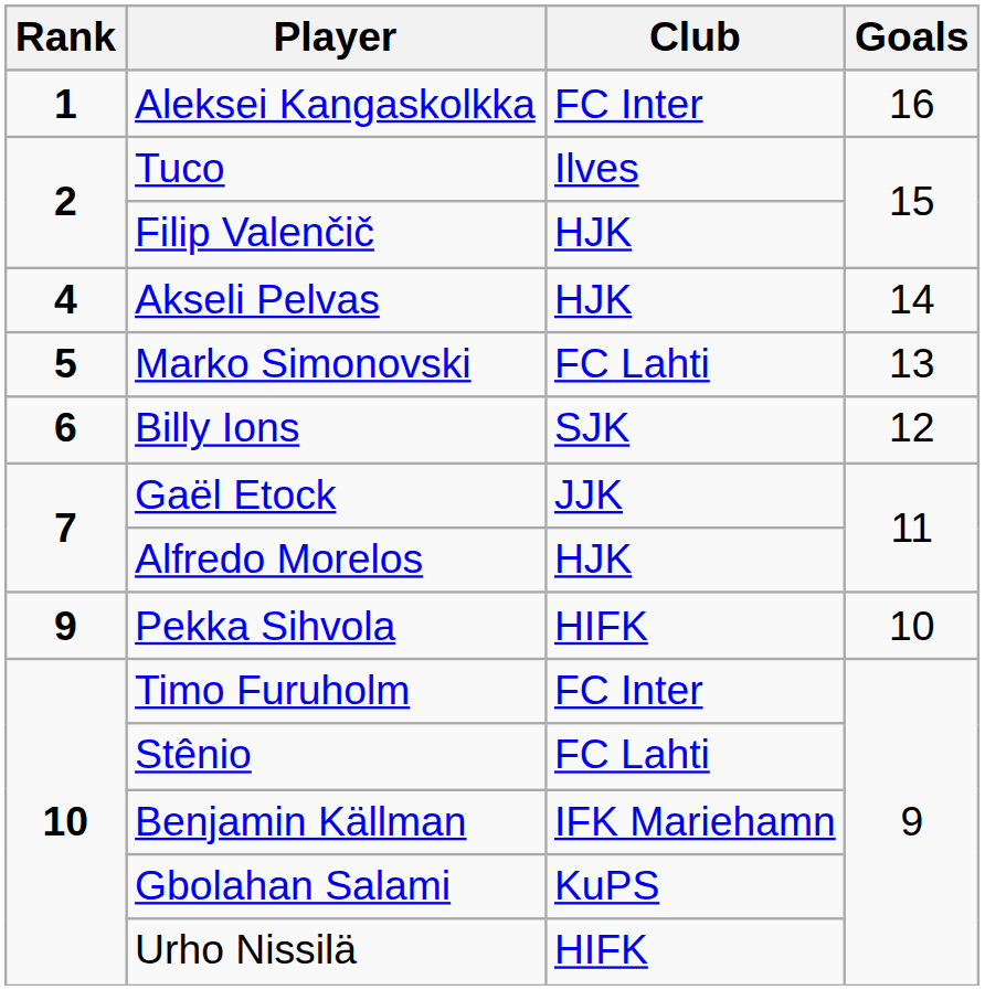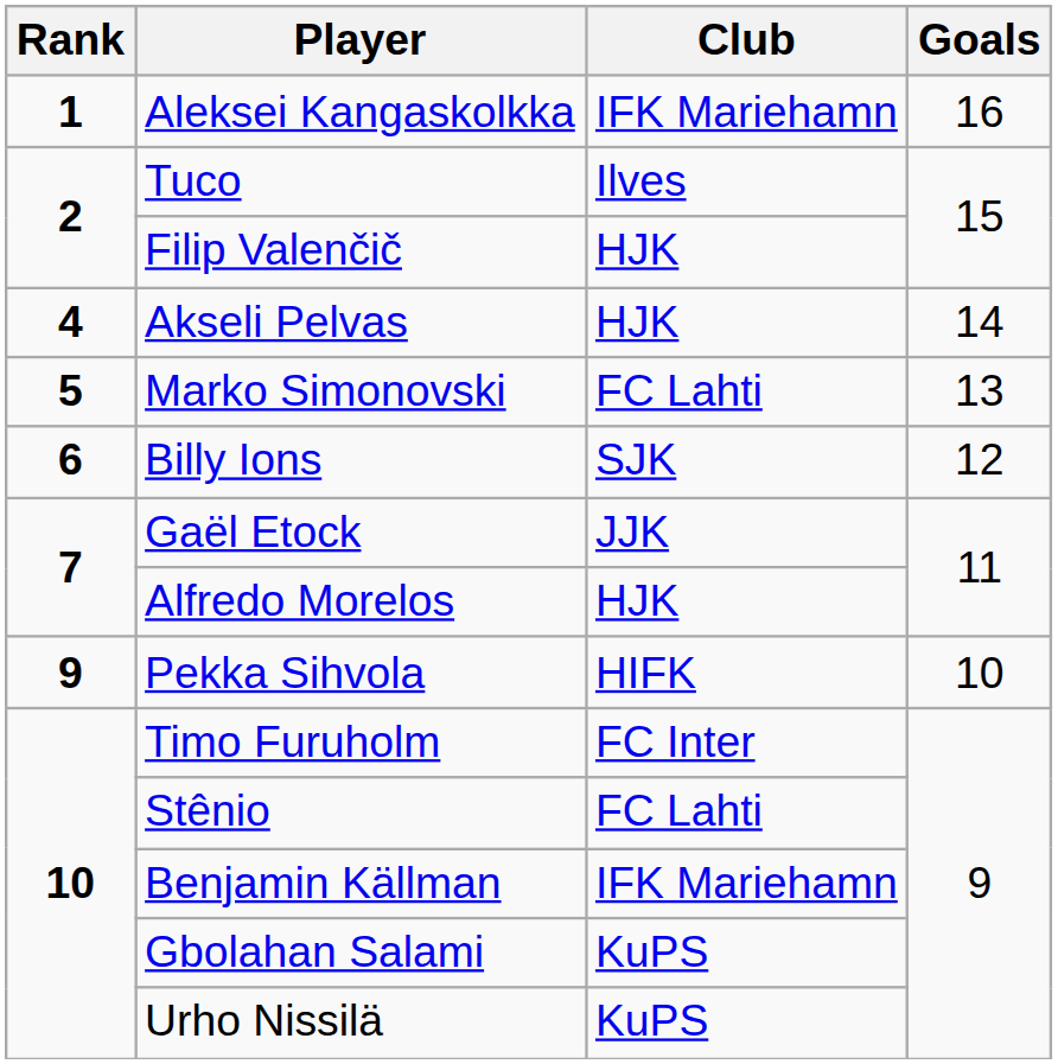Aleksei Kangaskolkka | Club: FC Inter -> IFK Mariehamn
Urho Nissilä | Club: HIFK -> KuPS
